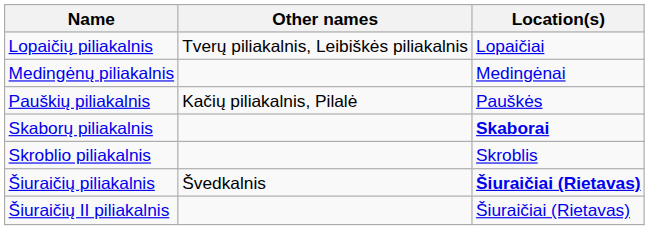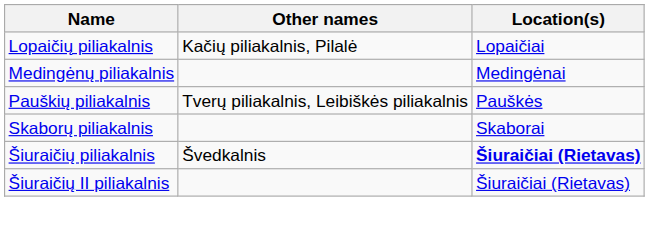Lopaičių piliakalnis | Other names: Tverų piliakalnis, Leibiškės piliakalnis -> Kačių piliakalnis, Pilalė
Pauškių piliakalnis | Other names: Kačių piliakalnis, Pilalė -> Tverų piliakalnis, Leibiškės piliakalnis
Skaborų piliakalnis | Location(s): bold -> normal
- row: Skroblio piliakalnis | Skroblis
